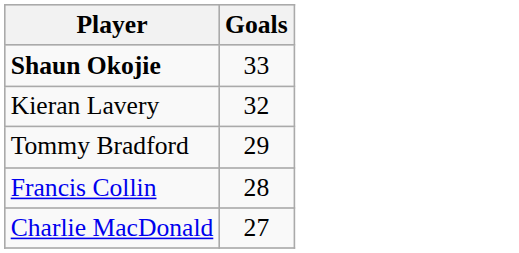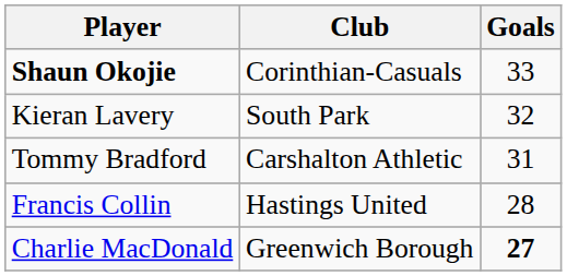+ column: Club | Corinthian-Casuals | South Park | Carshalton Athletic | Hastings United | Greenwich Borough
Tommy Bradford | Goals: 29 -> 31
Charlie MacDonald | Goals: normal -> bold
